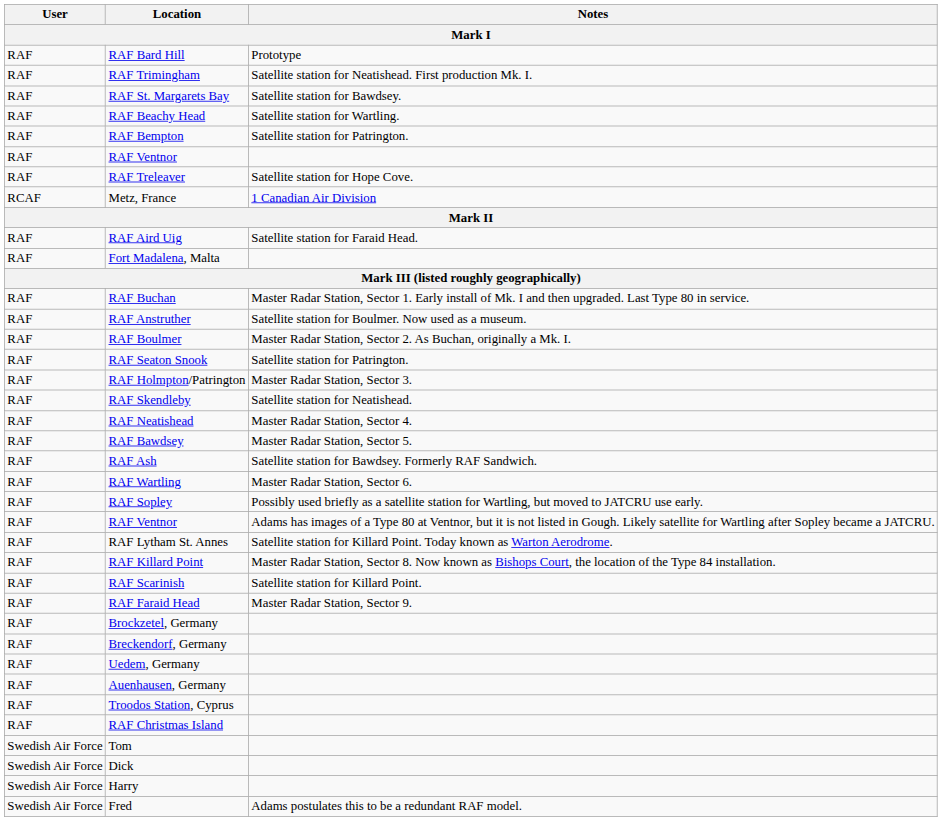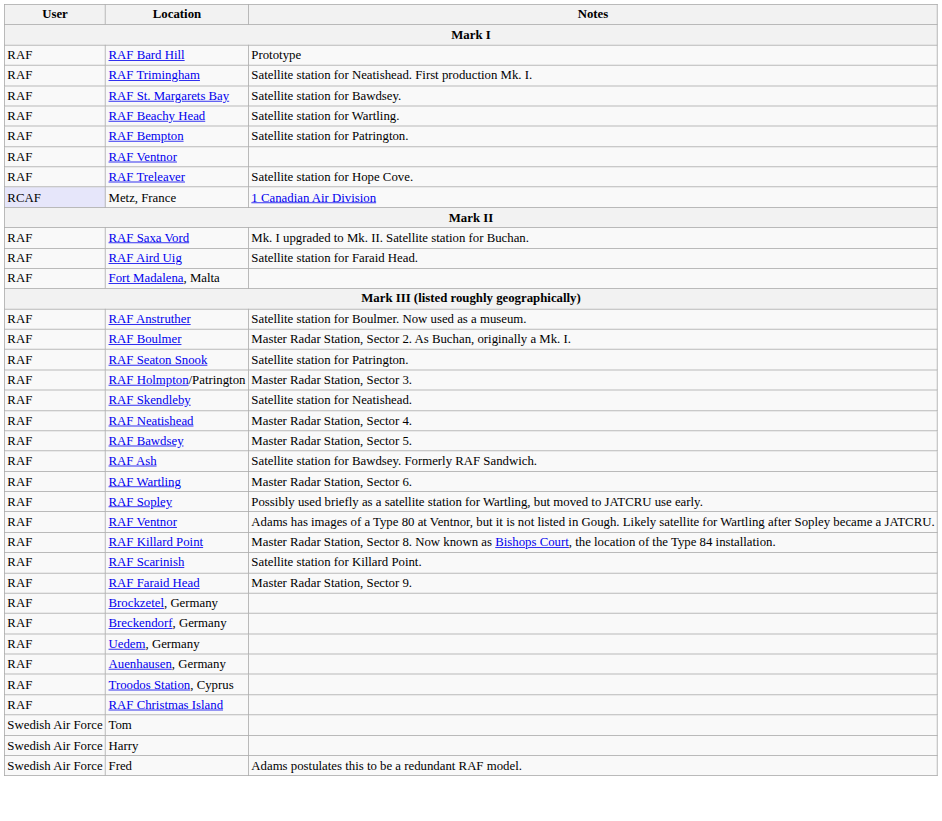Metz, France | User: no background -> lavender background
+ row: RAF | RAF Saxa Vord | Mk. I upgraded to Mk. II. Satellite station for Buchan.
- row: RAF | RAF Buchan | Master Radar Station, Sector 1. Early install of Mk. I and then upgraded. Last Type 80 in service.
- row: RAF | RAF Lytham St. Annes | Satellite station for Killard Point. Today known as Warton Aerodrome.
- row: Swedish Air Force | Dick
